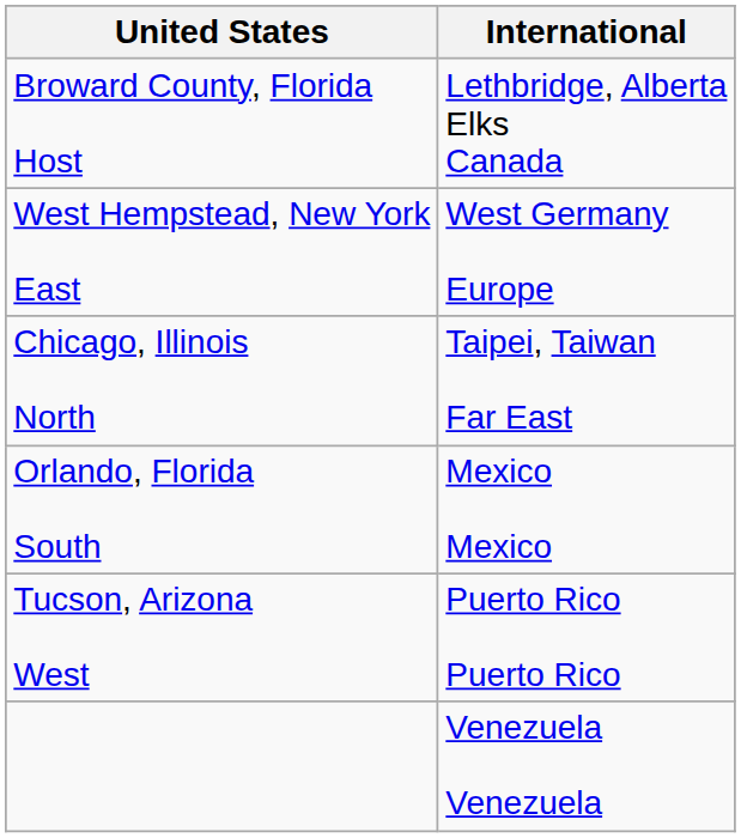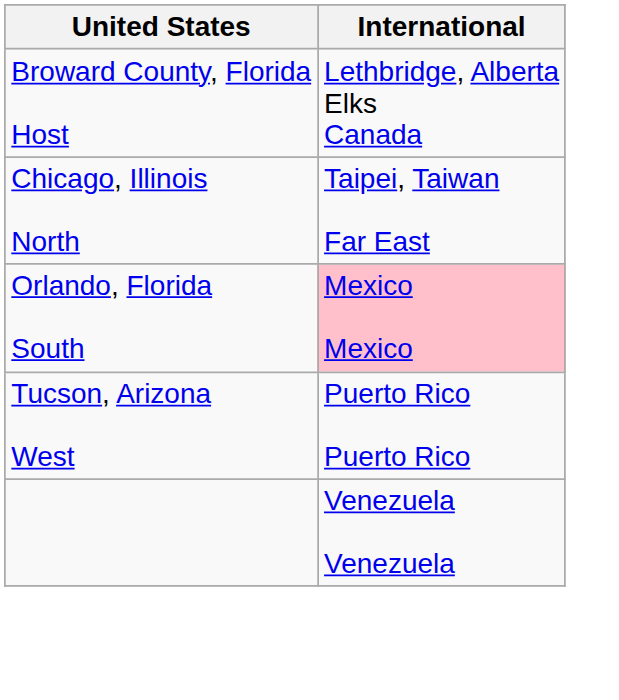- row: West Hempstead, New York East | West Germany Europe
Orlando, Florida South | International: no background -> pink background
